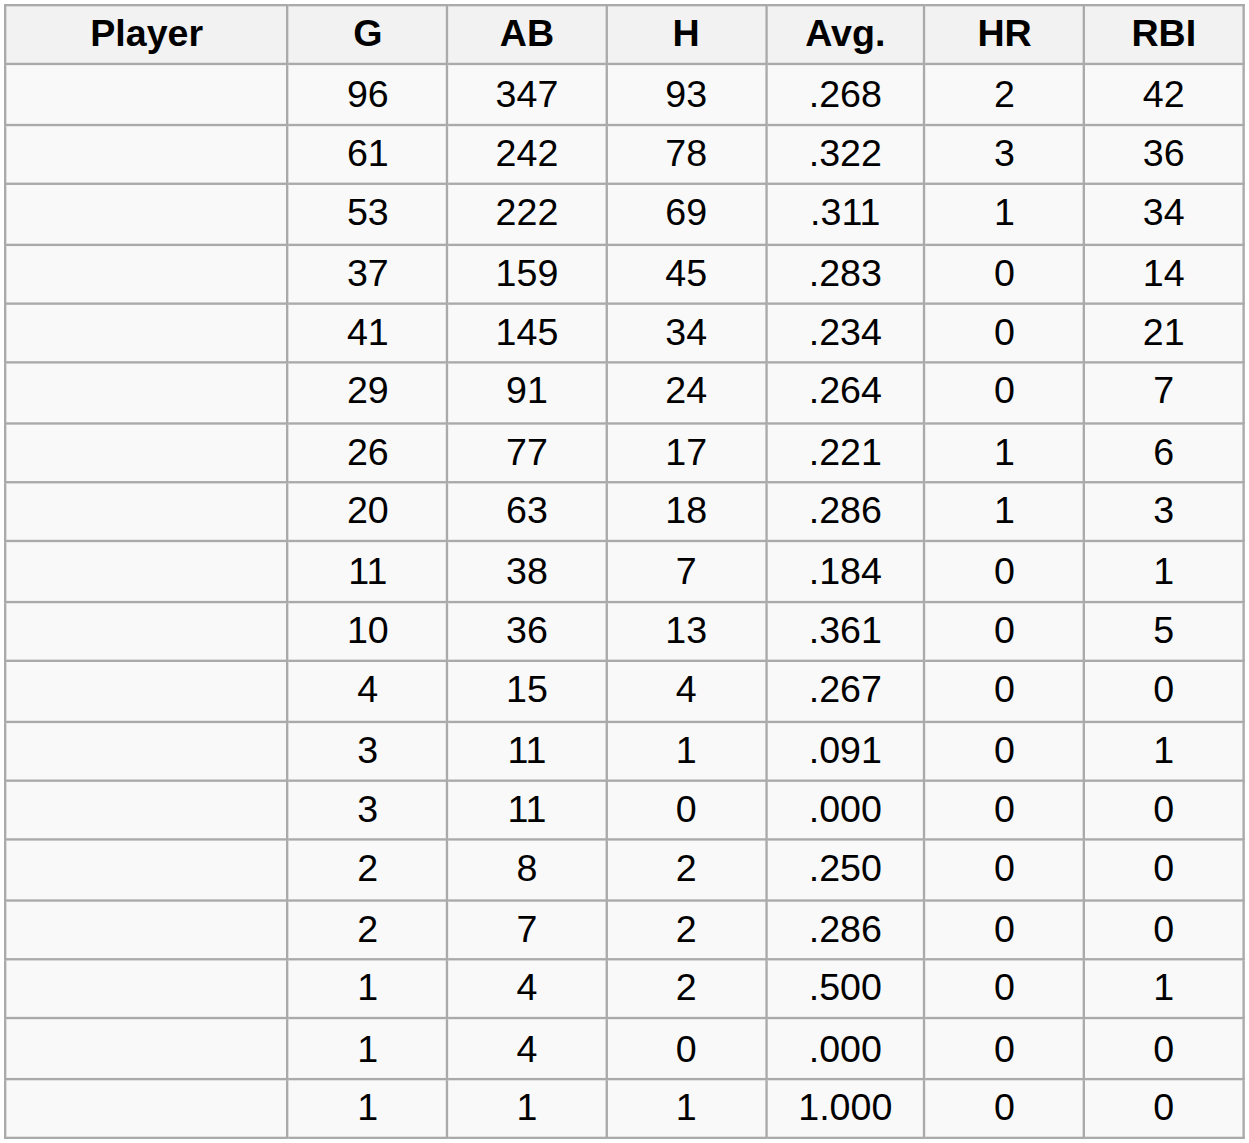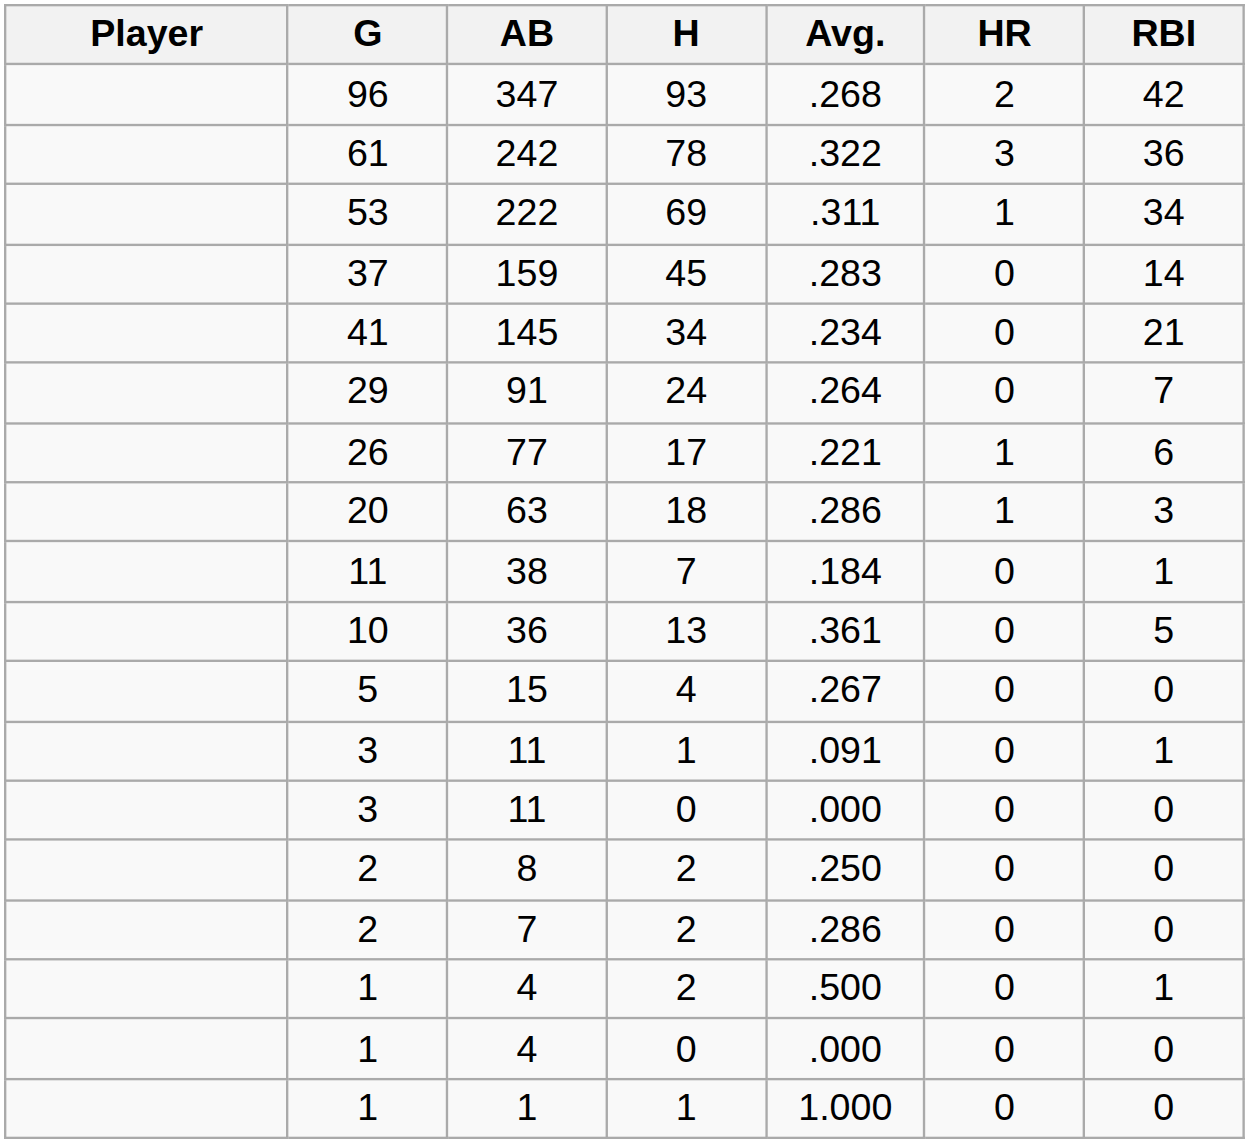15 | G: 4 -> 5
